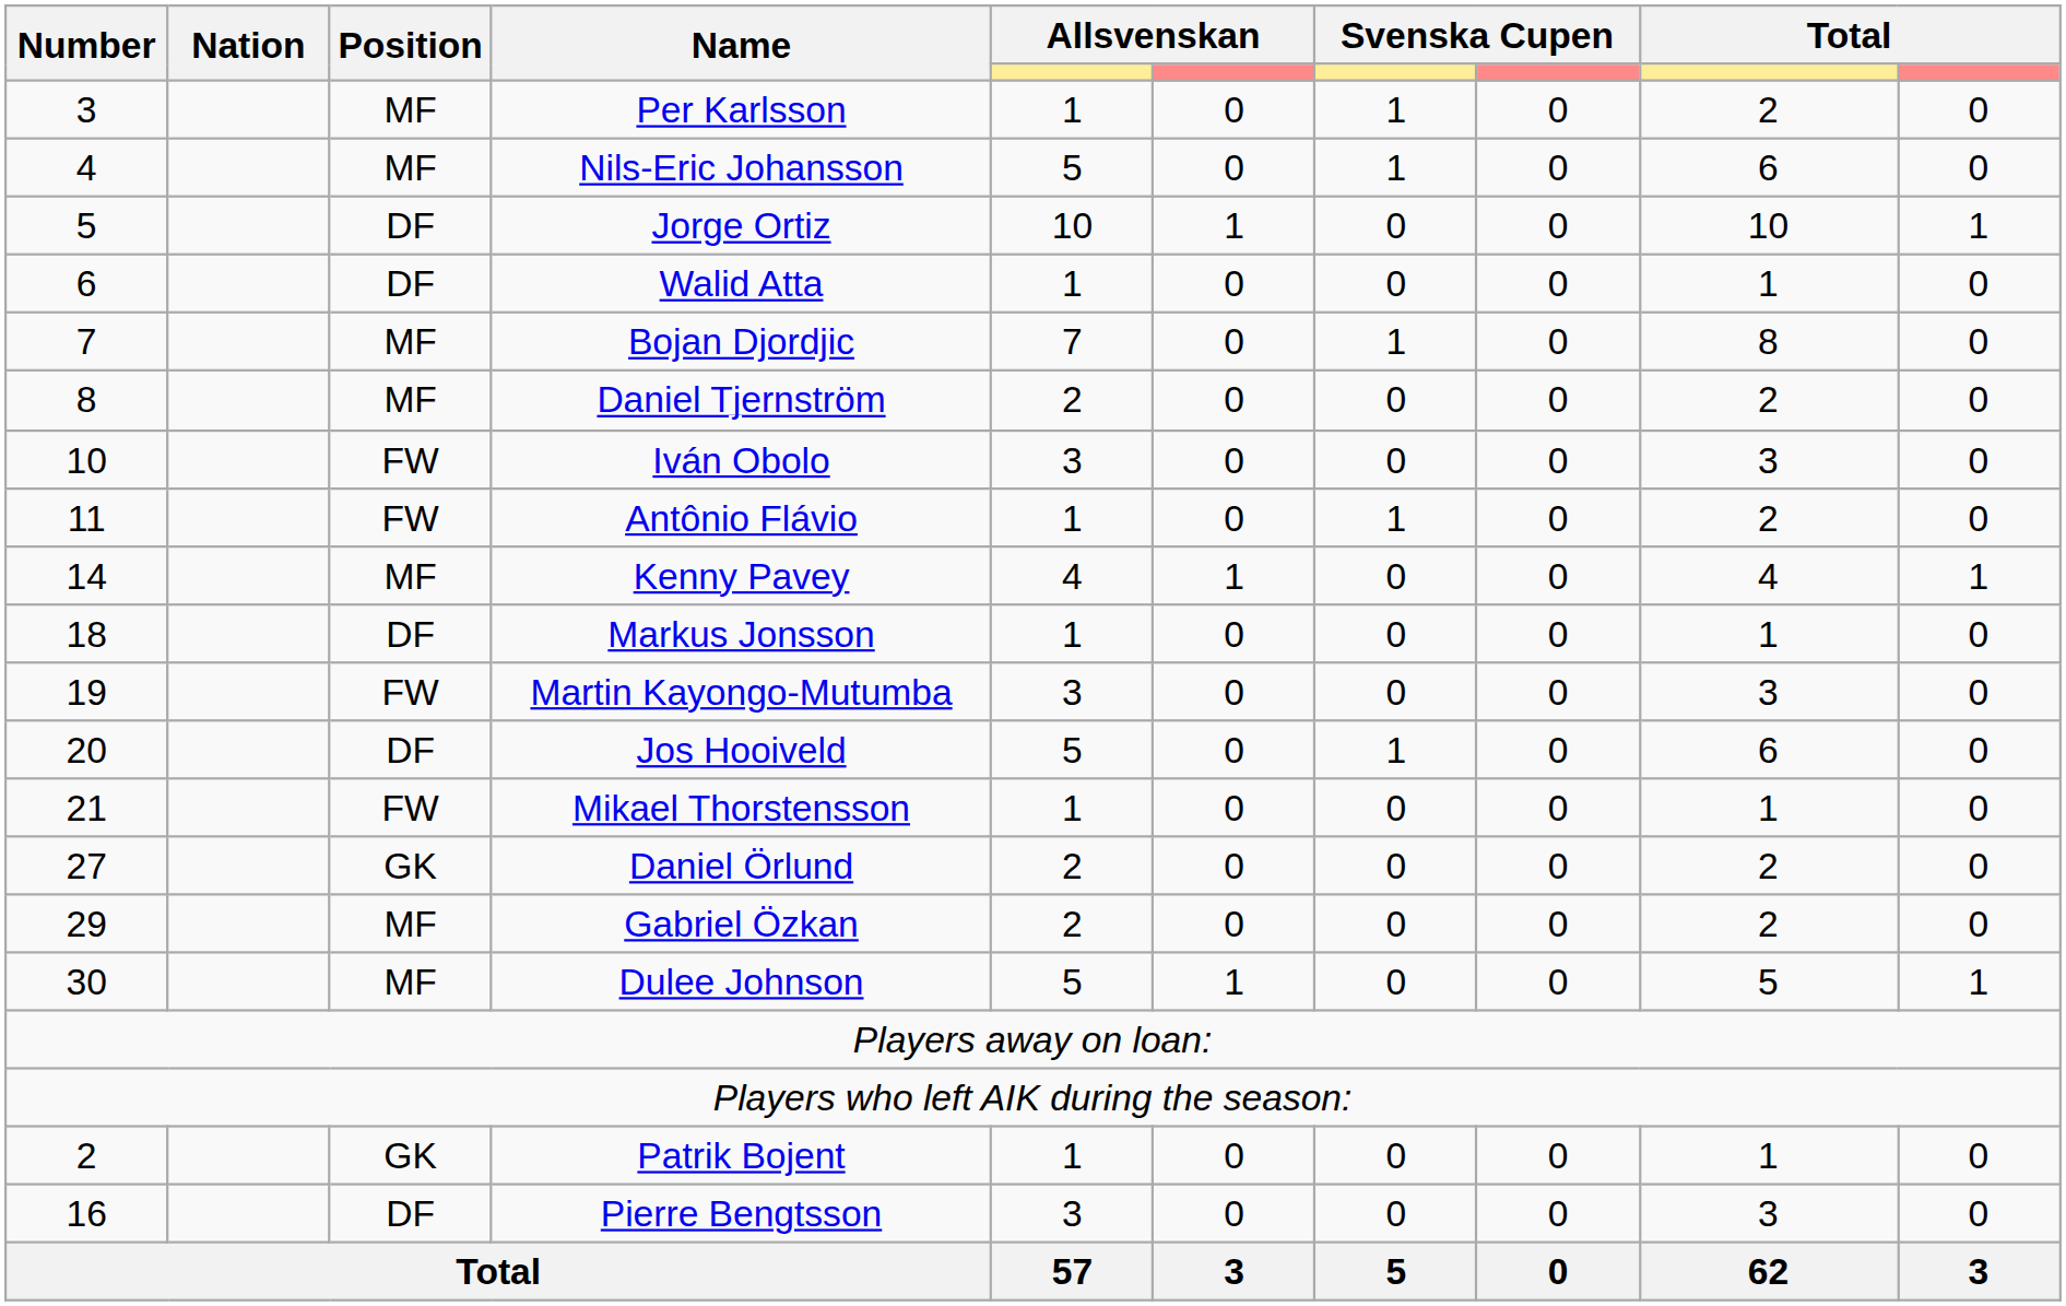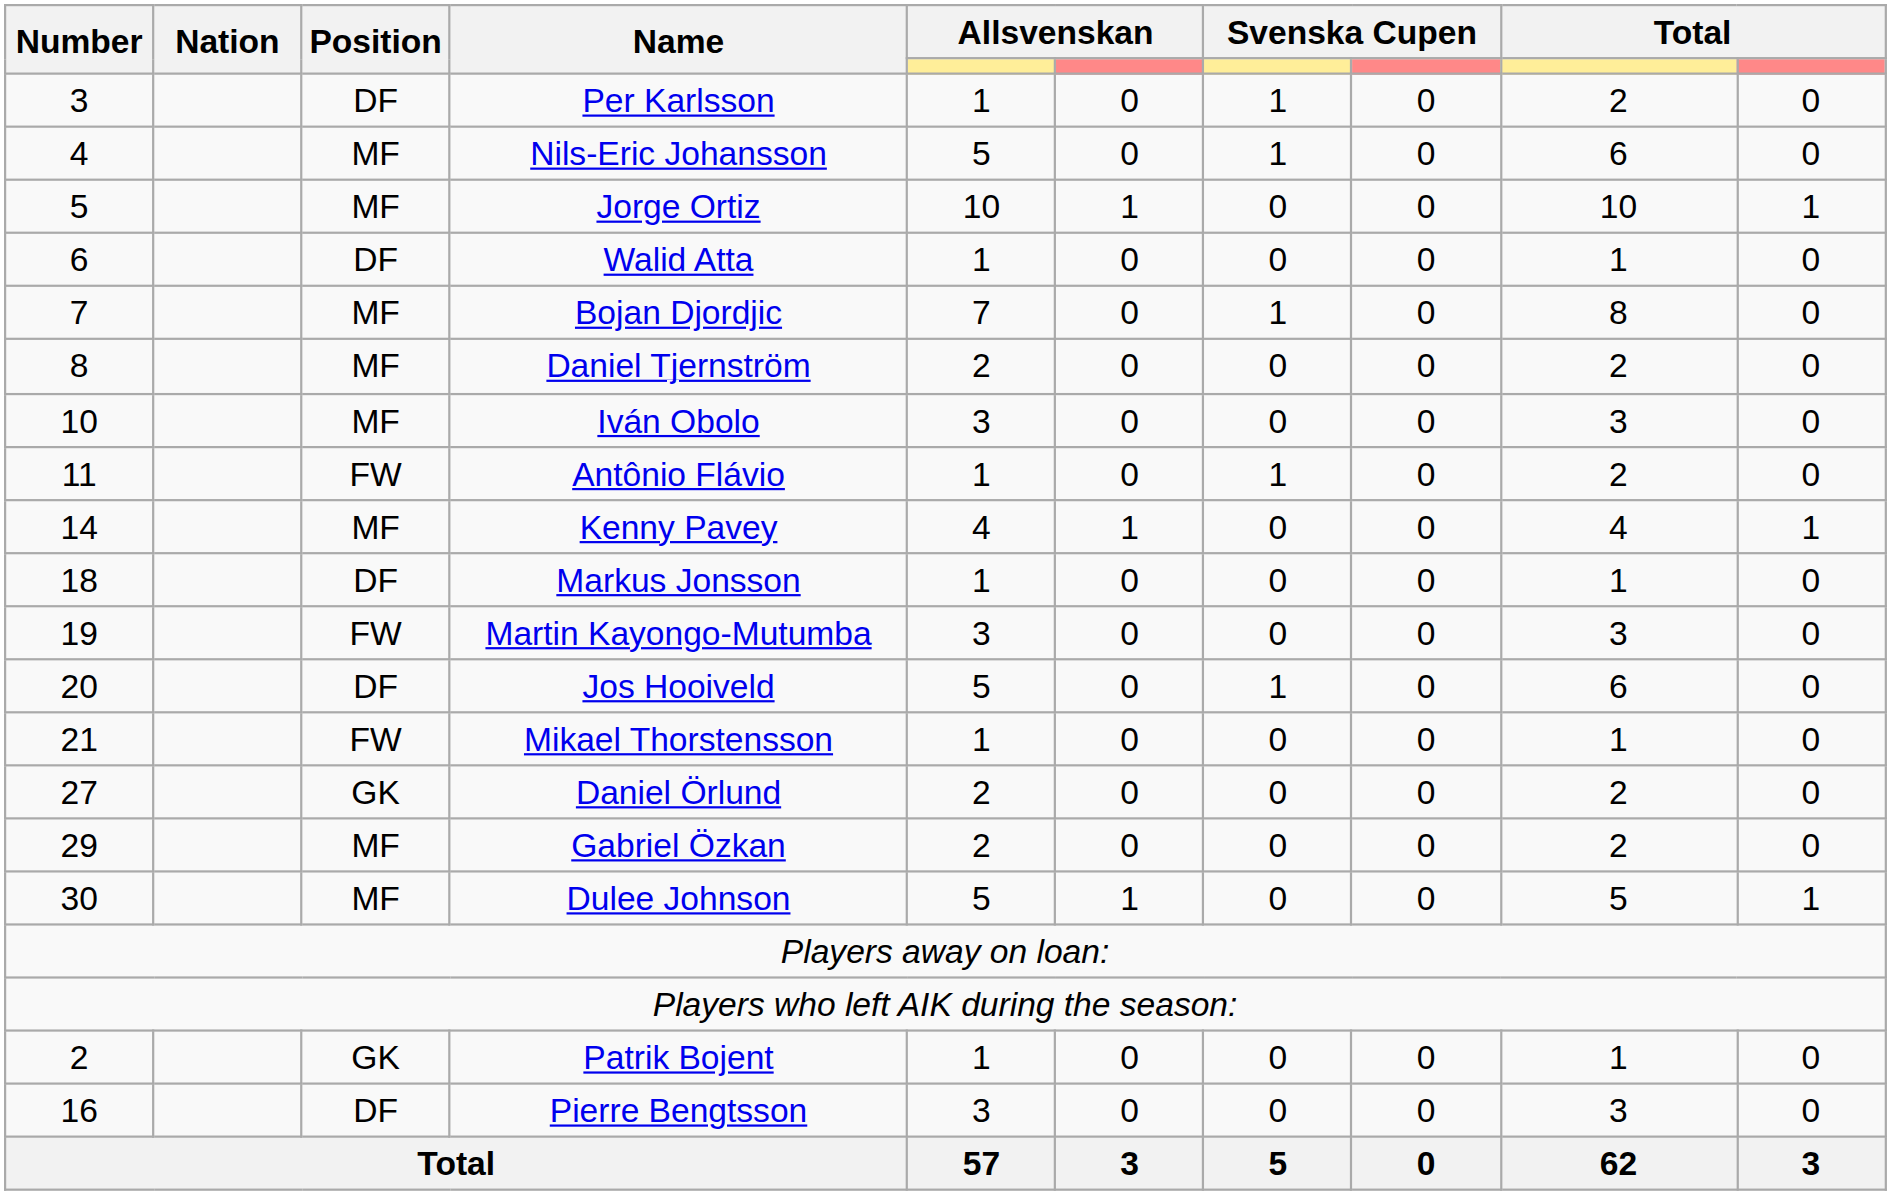Per Karlsson | Position: MF -> DF
Jorge Ortiz | Position: DF -> MF
Iván Obolo | Position: FW -> MF
